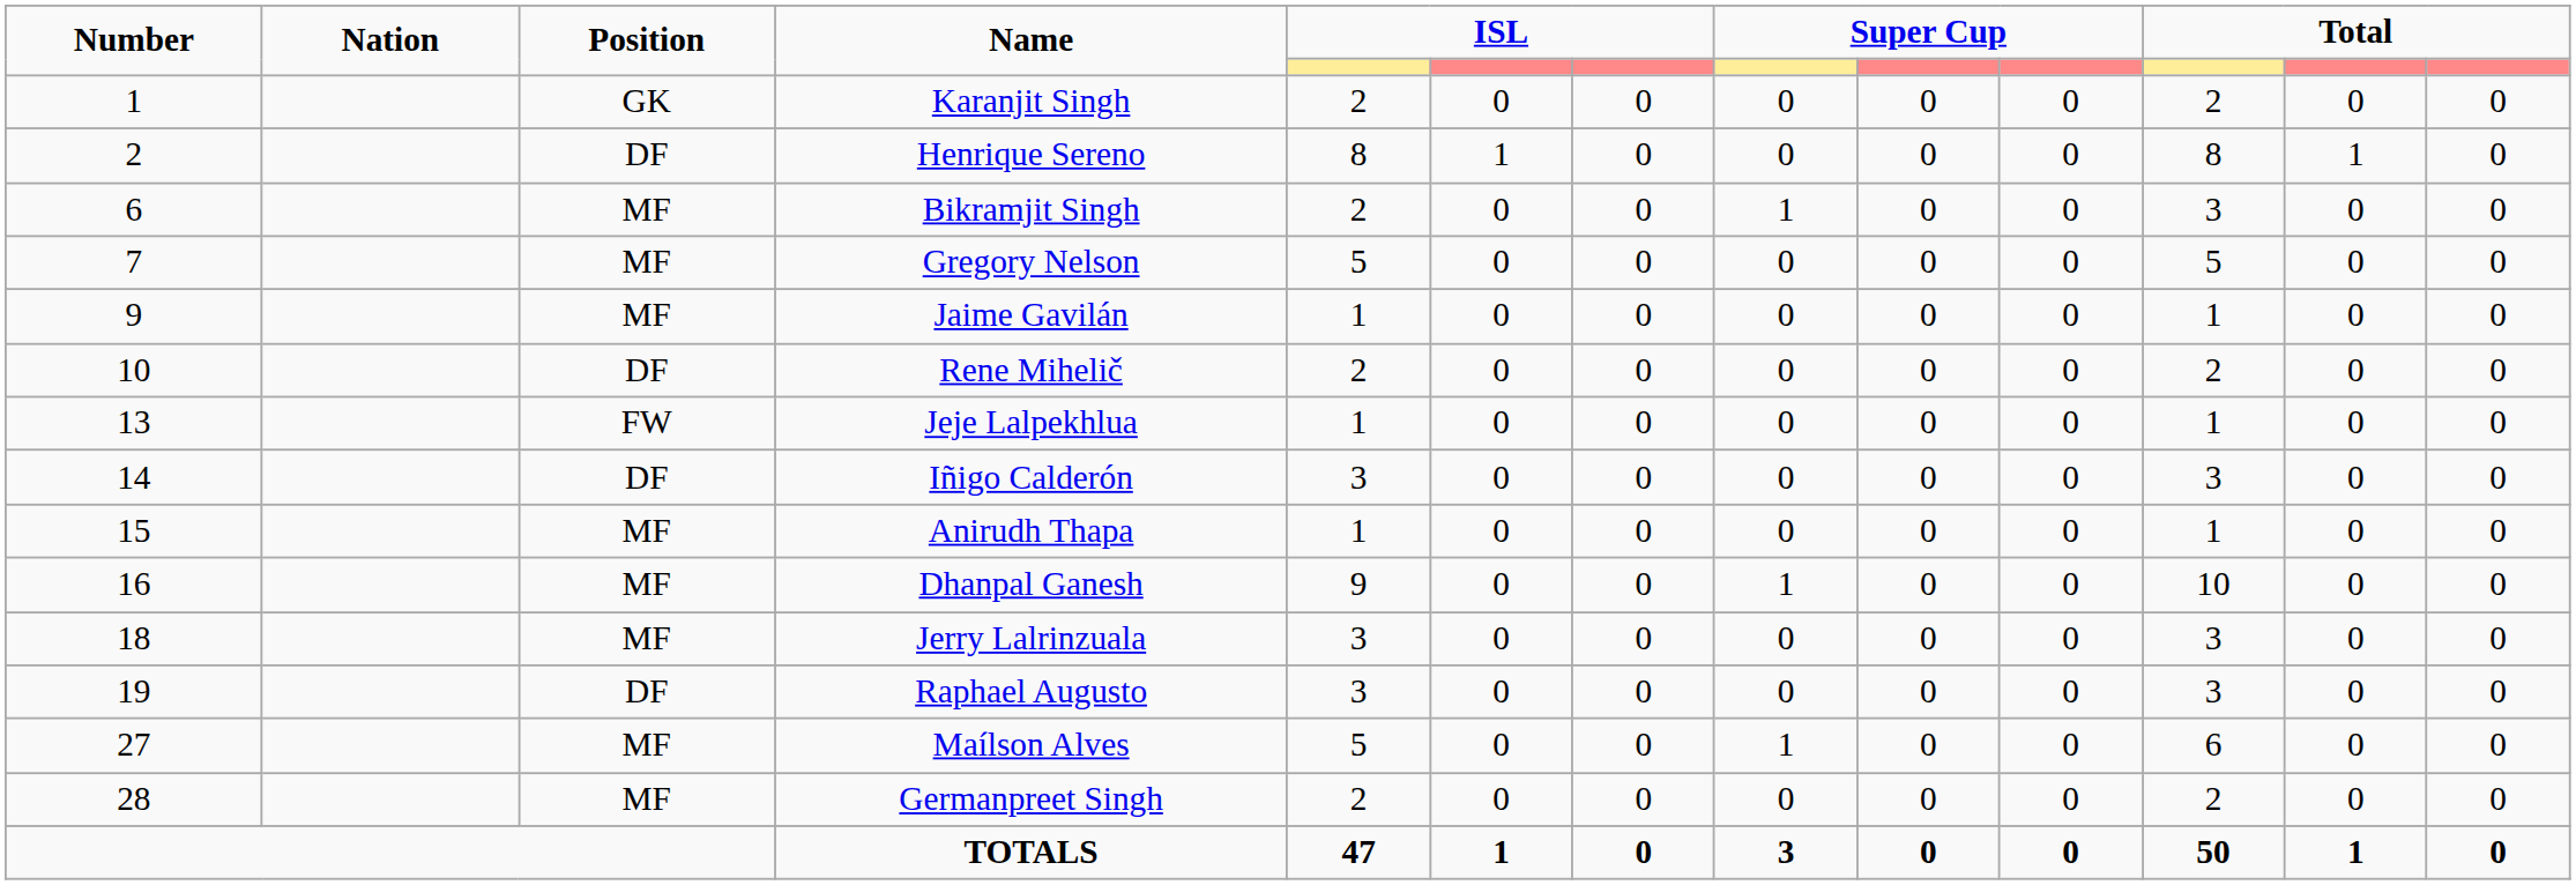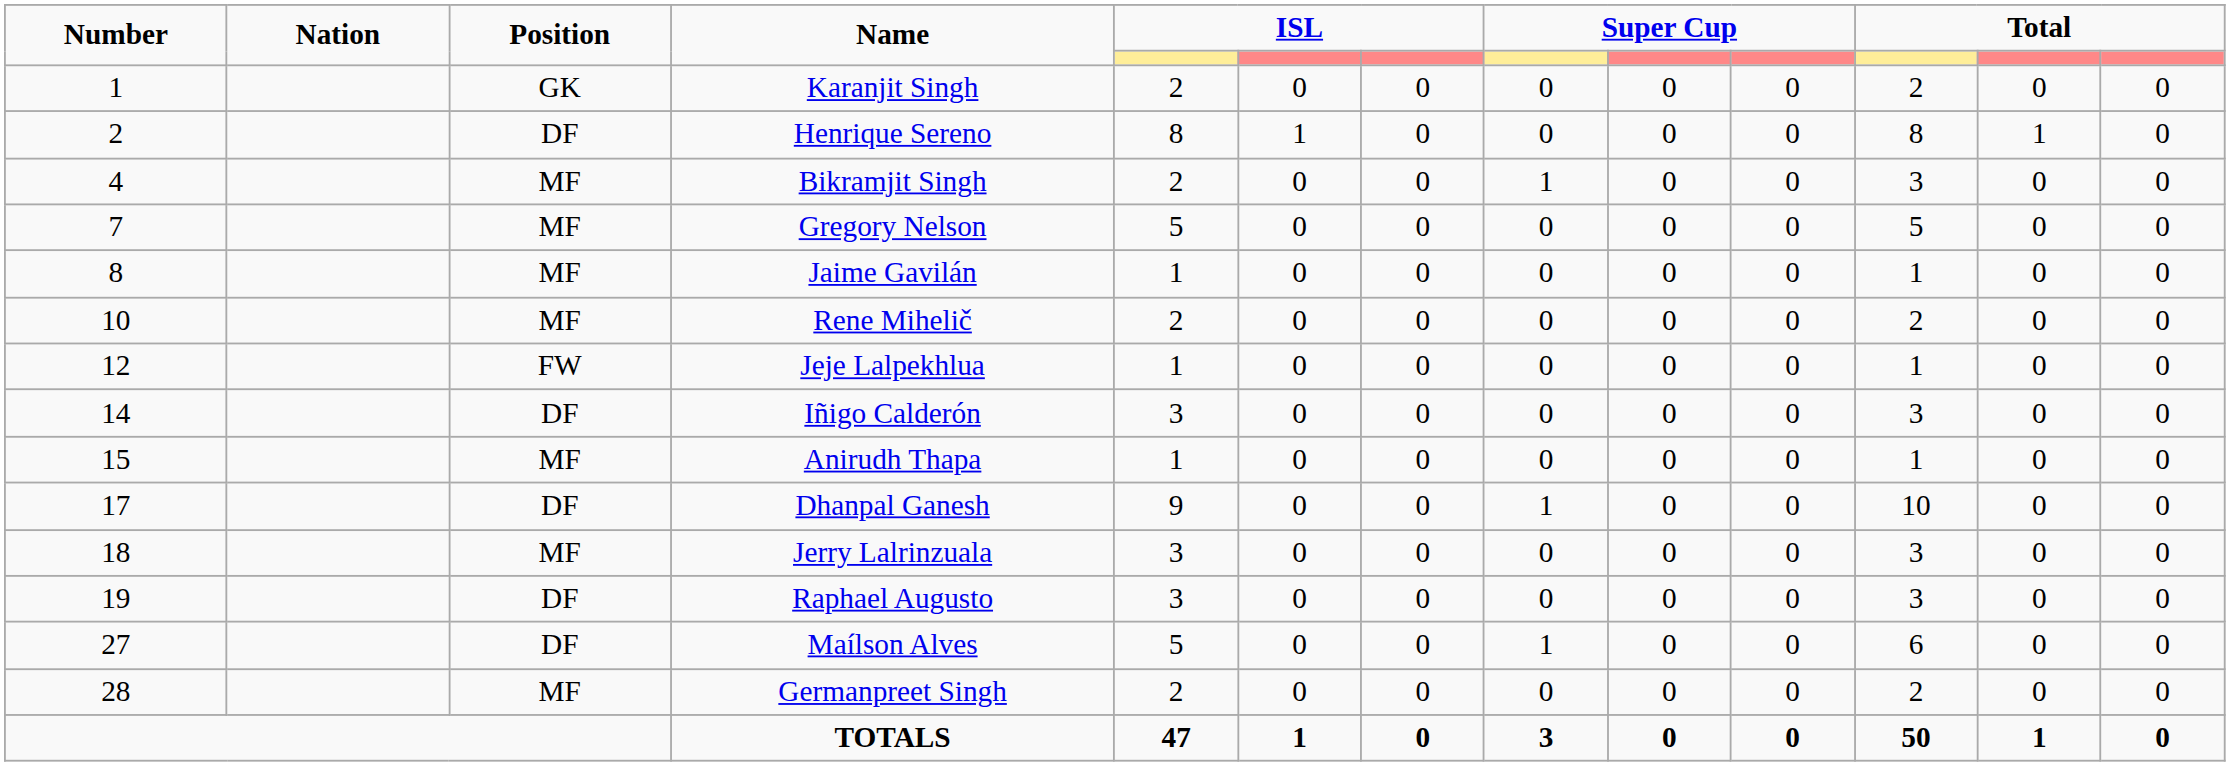Bikramjit Singh | Number: 6 -> 4
Jaime Gavilán | Number: 9 -> 8
Rene Mihelič | Position: DF -> MF
Jeje Lalpekhlua | Number: 13 -> 12
Dhanpal Ganesh | Number: 16 -> 17
Dhanpal Ganesh | Position: MF -> DF
Maílson Alves | Position: MF -> DF
